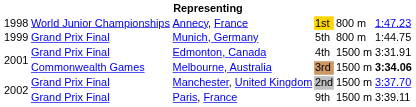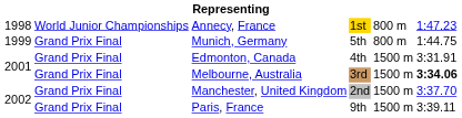Melbourne, Australia | column 2: Commonwealth Games -> Grand Prix Final
